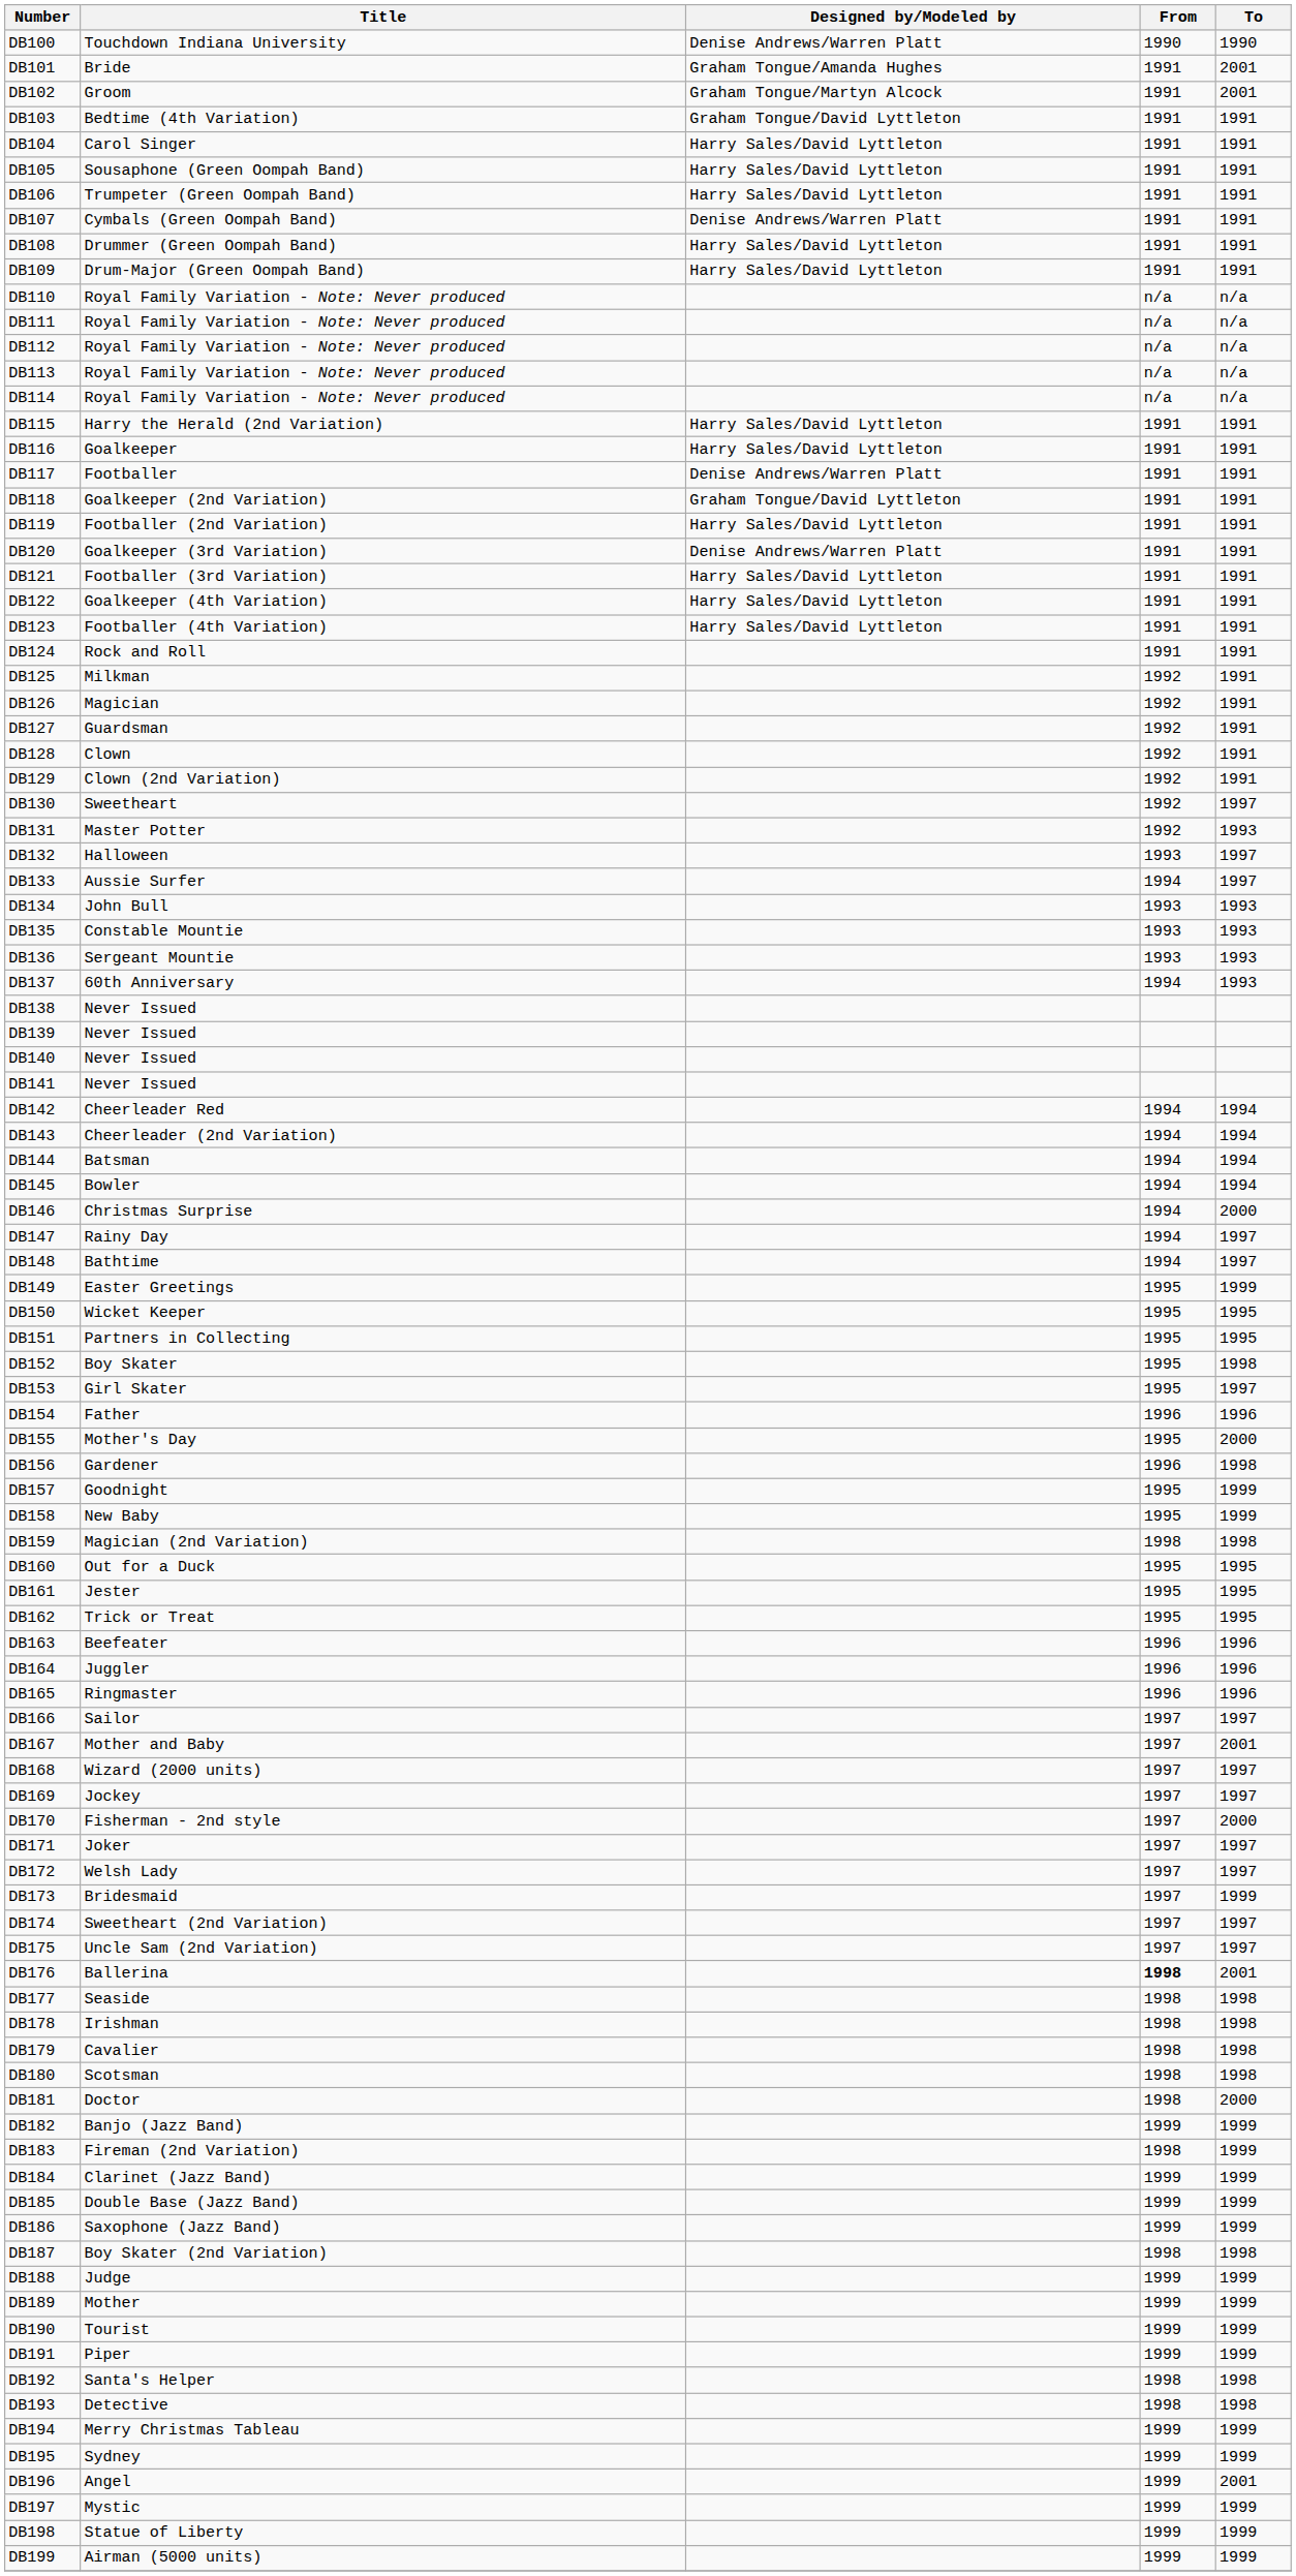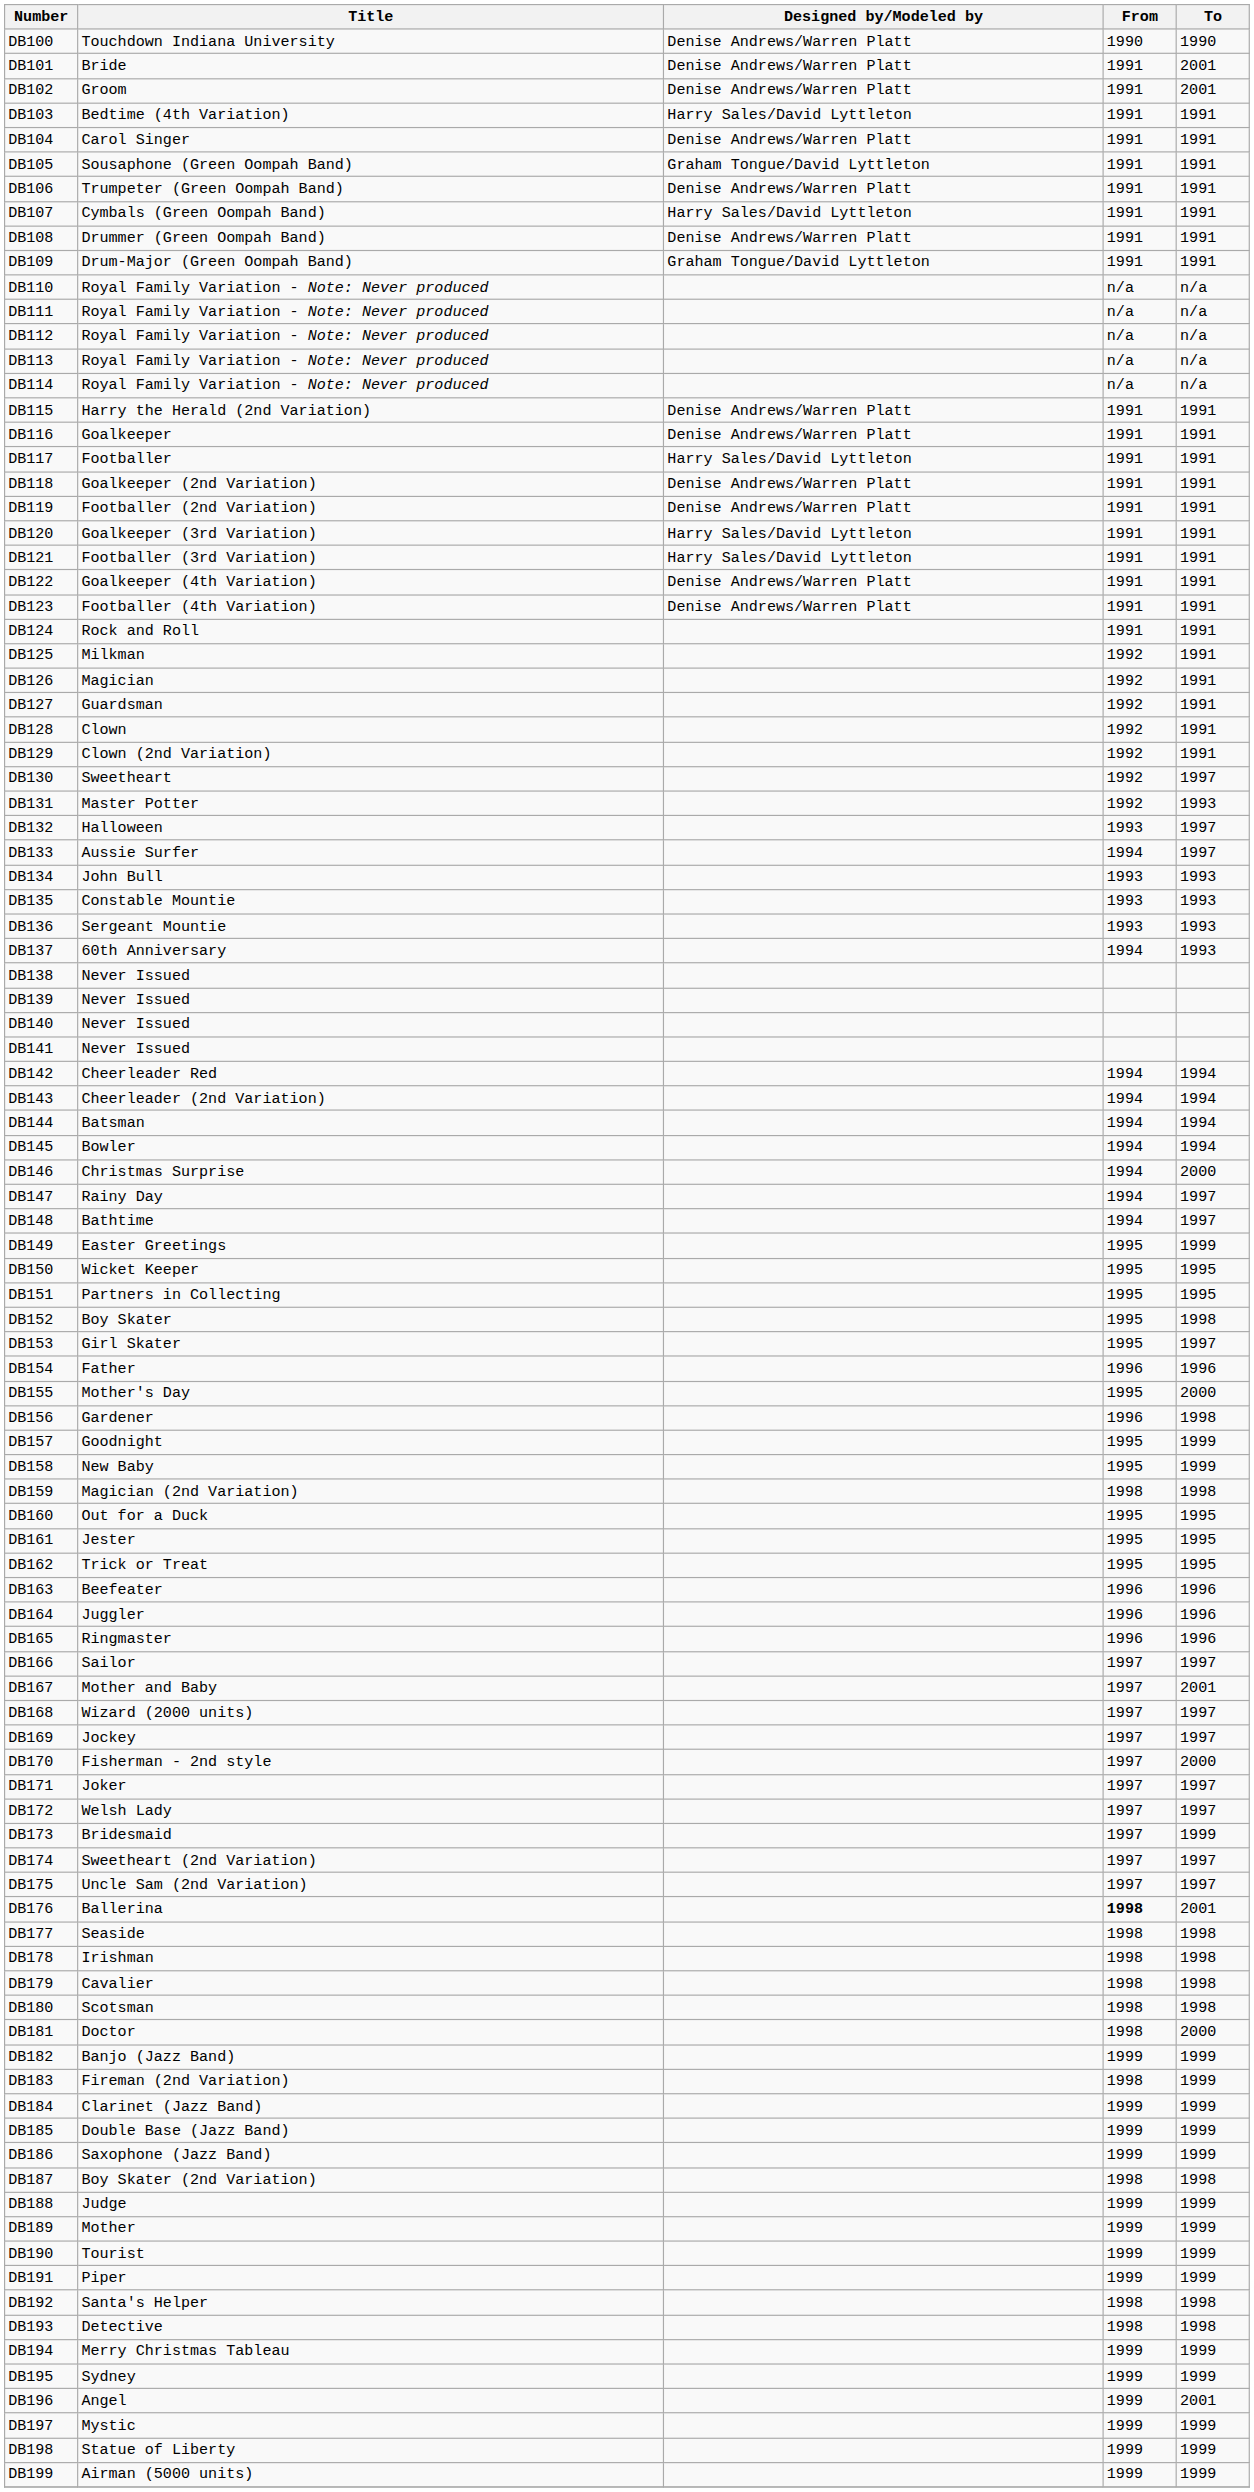DB101 | Designed by/Modeled by: Graham Tongue/Amanda Hughes -> Denise Andrews/Warren Platt
DB102 | Designed by/Modeled by: Graham Tongue/Martyn Alcock -> Denise Andrews/Warren Platt
DB103 | Designed by/Modeled by: Graham Tongue/David Lyttleton -> Harry Sales/David Lyttleton
DB104 | Designed by/Modeled by: Harry Sales/David Lyttleton -> Denise Andrews/Warren Platt
DB105 | Designed by/Modeled by: Harry Sales/David Lyttleton -> Graham Tongue/David Lyttleton
DB106 | Designed by/Modeled by: Harry Sales/David Lyttleton -> Denise Andrews/Warren Platt
DB107 | Designed by/Modeled by: Denise Andrews/Warren Platt -> Harry Sales/David Lyttleton
DB108 | Designed by/Modeled by: Harry Sales/David Lyttleton -> Denise Andrews/Warren Platt
DB109 | Designed by/Modeled by: Harry Sales/David Lyttleton -> Graham Tongue/David Lyttleton
DB115 | Designed by/Modeled by: Harry Sales/David Lyttleton -> Denise Andrews/Warren Platt
DB116 | Designed by/Modeled by: Harry Sales/David Lyttleton -> Denise Andrews/Warren Platt
DB117 | Designed by/Modeled by: Denise Andrews/Warren Platt -> Harry Sales/David Lyttleton
DB118 | Designed by/Modeled by: Graham Tongue/David Lyttleton -> Denise Andrews/Warren Platt
DB119 | Designed by/Modeled by: Harry Sales/David Lyttleton -> Denise Andrews/Warren Platt
DB120 | Designed by/Modeled by: Denise Andrews/Warren Platt -> Harry Sales/David Lyttleton
DB122 | Designed by/Modeled by: Harry Sales/David Lyttleton -> Denise Andrews/Warren Platt
DB123 | Designed by/Modeled by: Harry Sales/David Lyttleton -> Denise Andrews/Warren Platt
